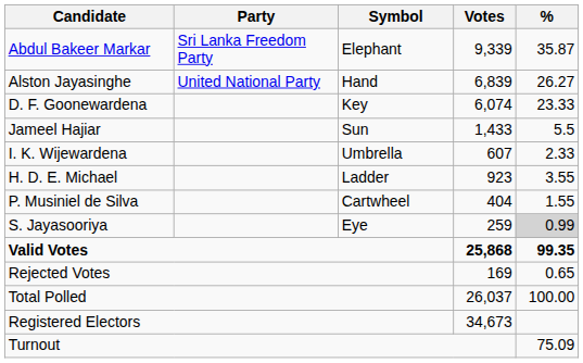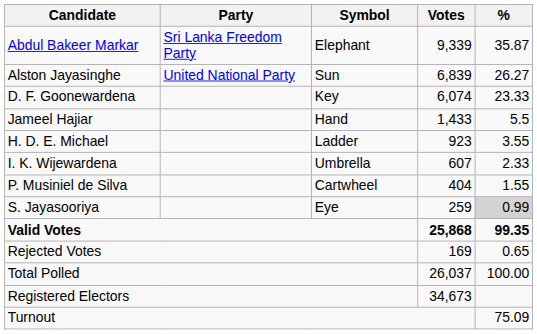Alston Jayasinghe | Symbol: Hand -> Sun
Jameel Hajiar | Symbol: Sun -> Hand
rows swapped: H. D. E. Michael <-> I. K. Wijewardena
